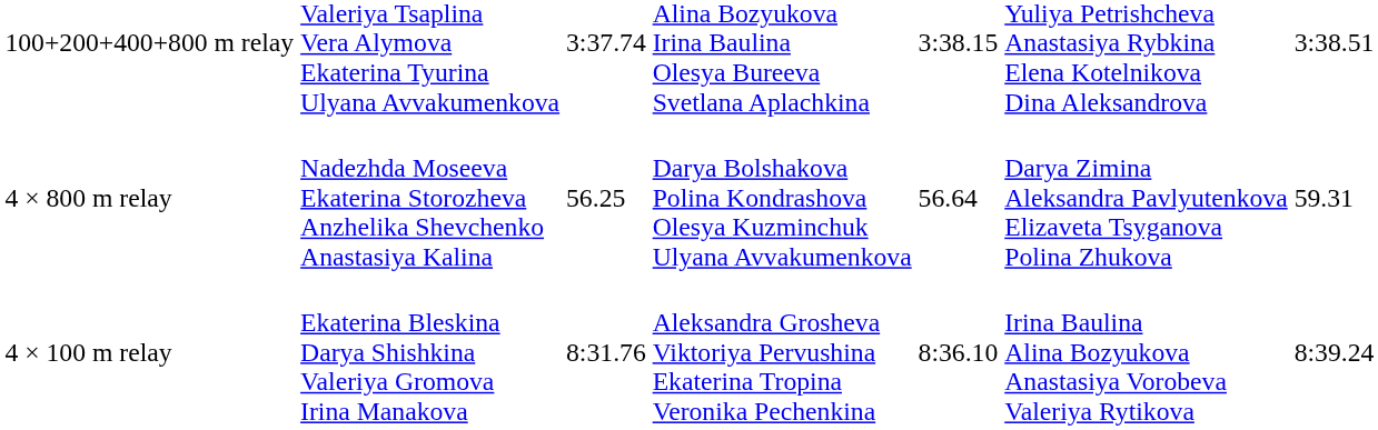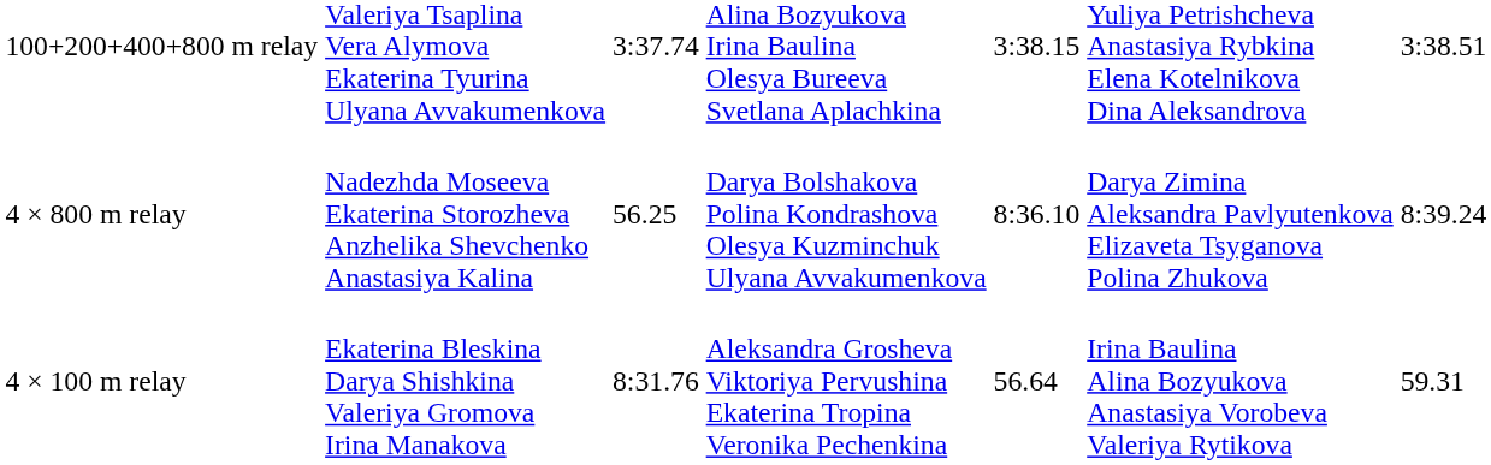4 × 800 m relay | column 5: 56.64 -> 8:36.10
4 × 800 m relay | column 7: 59.31 -> 8:39.24
4 × 100 m relay | column 5: 8:36.10 -> 56.64
4 × 100 m relay | column 7: 8:39.24 -> 59.31
